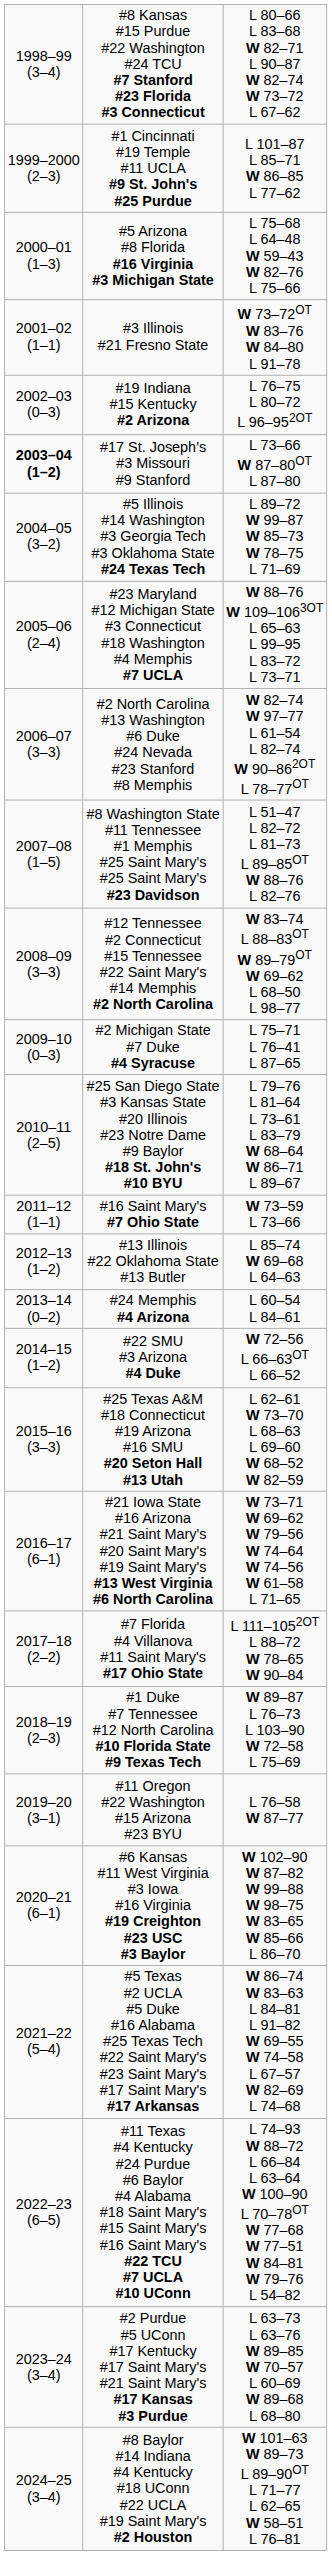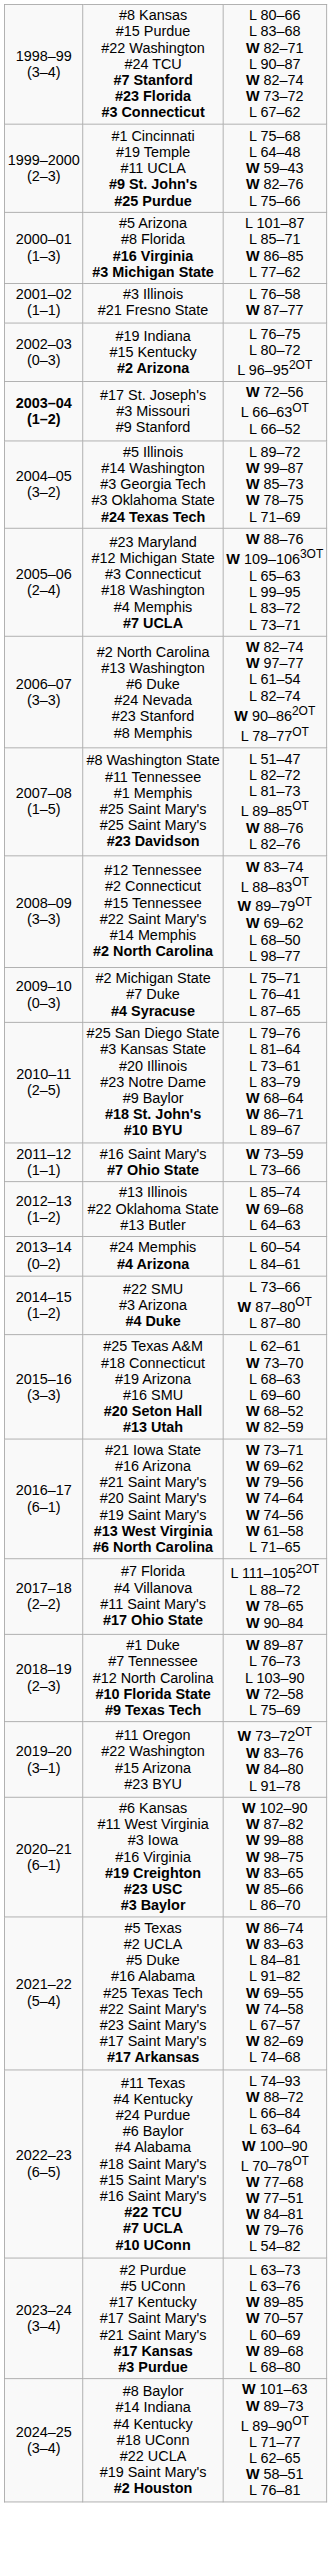#1 Cincinnati #19 Temple #11 UCLA #9 St. John's #25 Purdue | column 3: L 101–87 L 85–71 W 86–85 L 77–62 -> L 75–68 L 64–48 W 59–43 W 82–76 L 75–66
#5 Arizona #8 Florida #16 Virginia #3 Michigan State | column 3: L 75–68 L 64–48 W 59–43 W 82–76 L 75–66 -> L 101–87 L 85–71 W 86–85 L 77–62
#3 Illinois #21 Fresno State | column 3: W 73–72OT W 83–76 W 84–80 L 91–78 -> L 76–58 W 87–77
#17 St. Joseph's #3 Missouri #9 Stanford | column 3: L 73–66 W 87–80OT L 87–80 -> W 72–56 L 66–63OT L 66–52
#22 SMU #3 Arizona #4 Duke | column 3: W 72–56 L 66–63OT L 66–52 -> L 73–66 W 87–80OT L 87–80
#11 Oregon #22 Washington #15 Arizona #23 BYU | column 3: L 76–58 W 87–77 -> W 73–72OT W 83–76 W 84–80 L 91–78
